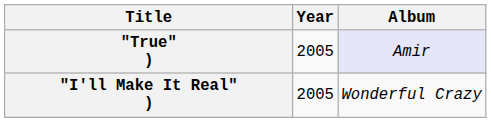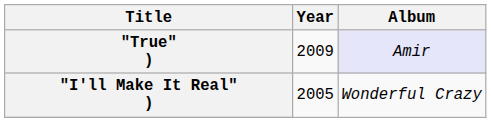"True" ) | Year: 2005 -> 2009
